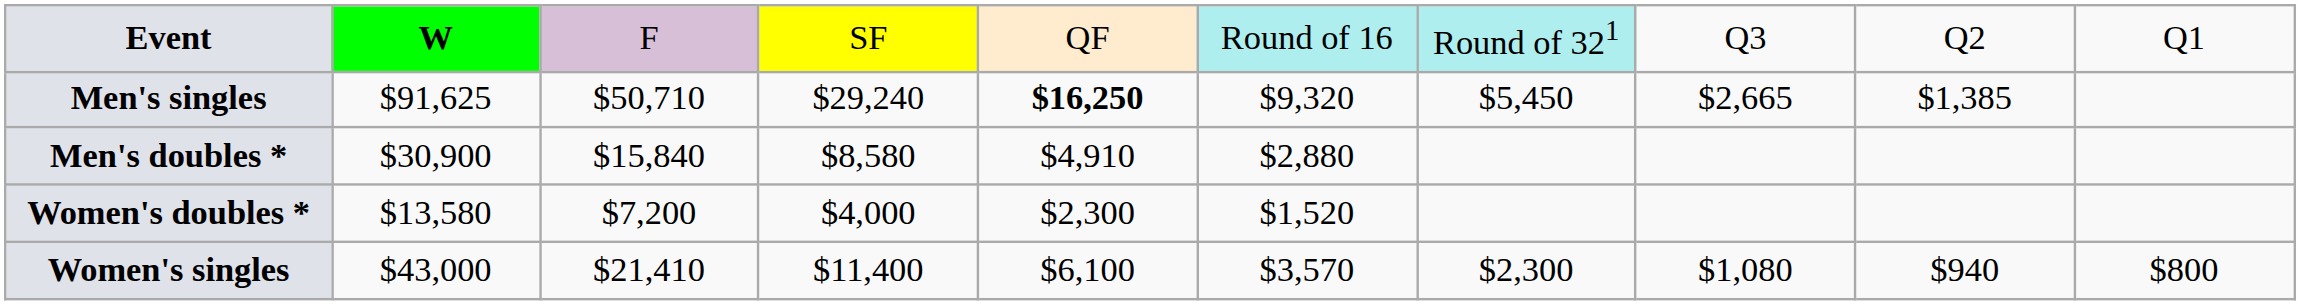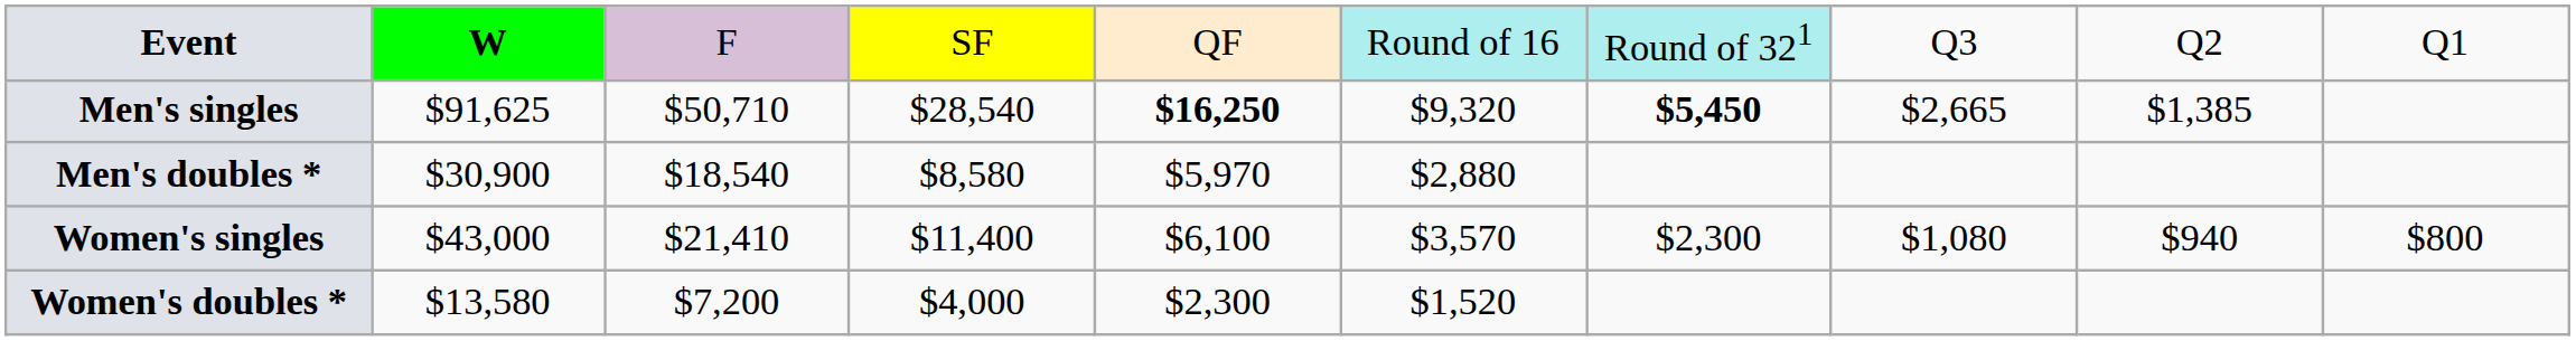Men's singles | column 4: $29,240 -> $28,540
Men's singles | column 7: normal -> bold
Men's doubles * | column 3: $15,840 -> $18,540
Men's doubles * | column 5: $4,910 -> $5,970
rows swapped: Women's singles <-> Women's doubles *
